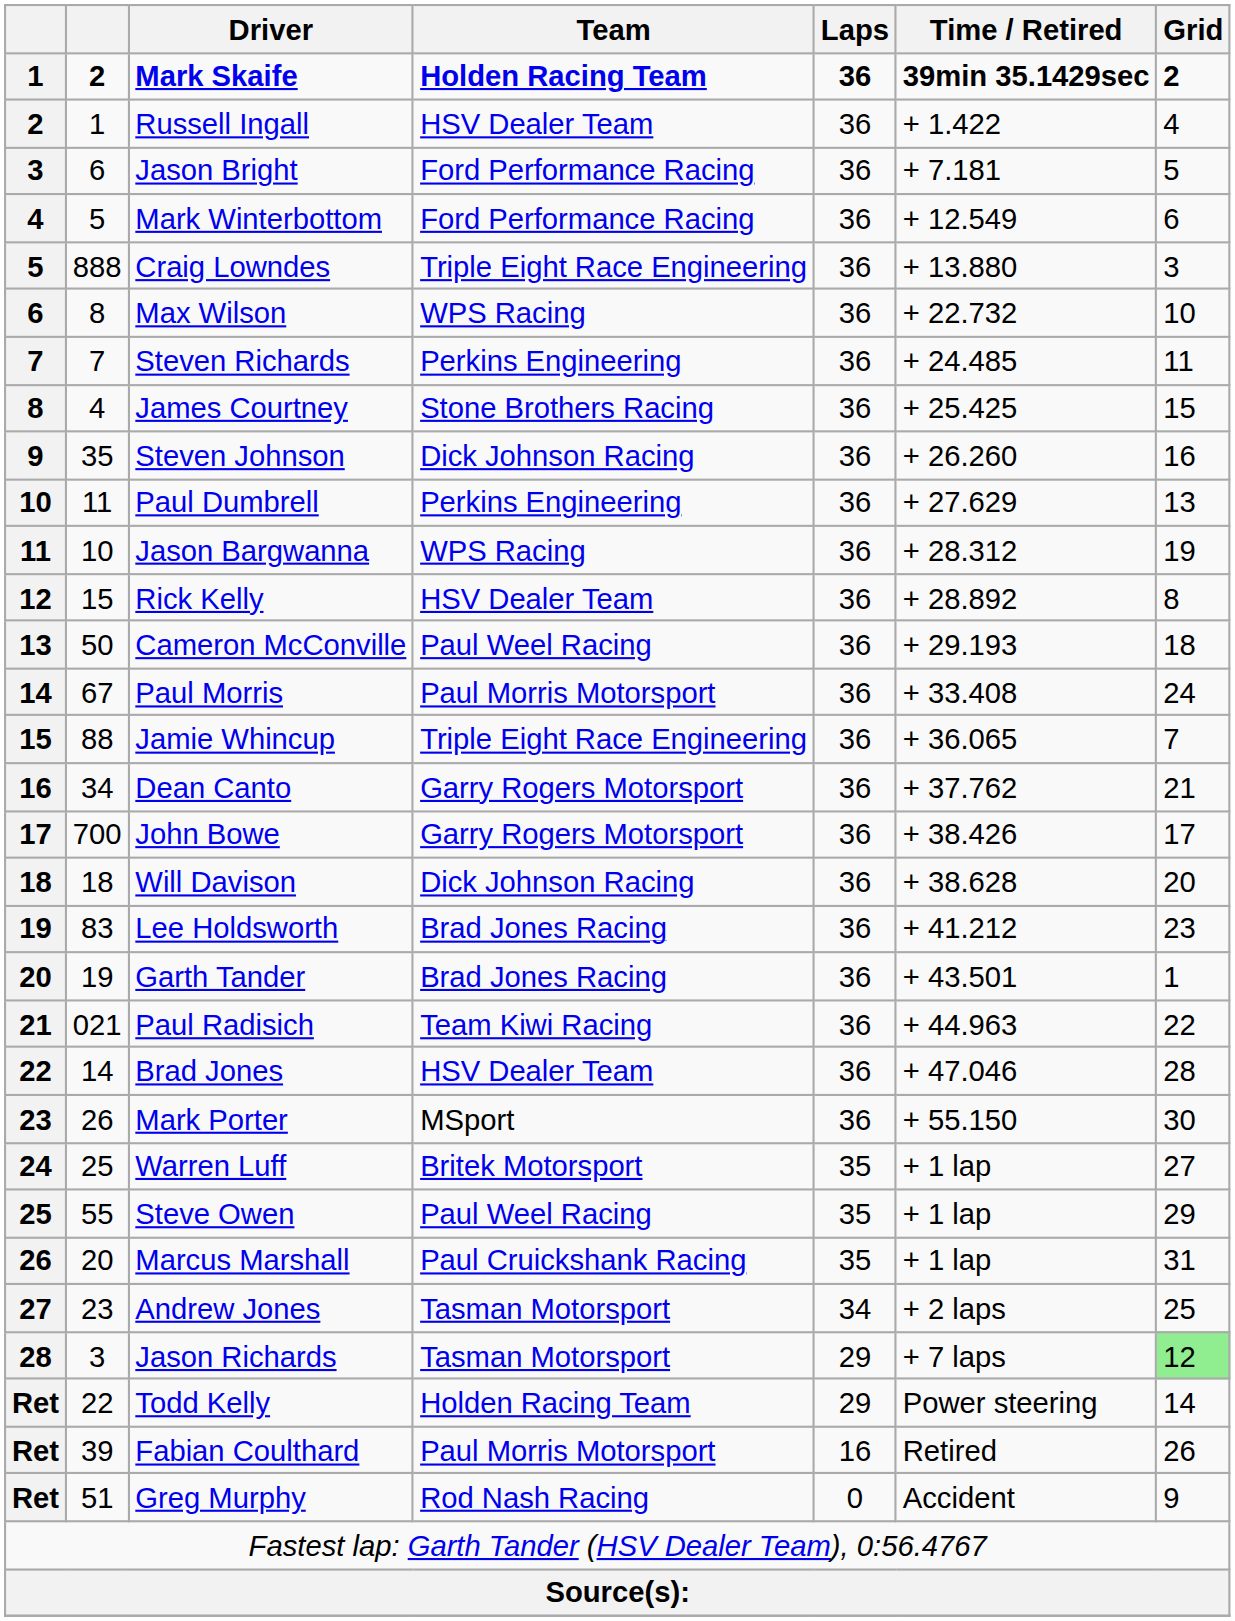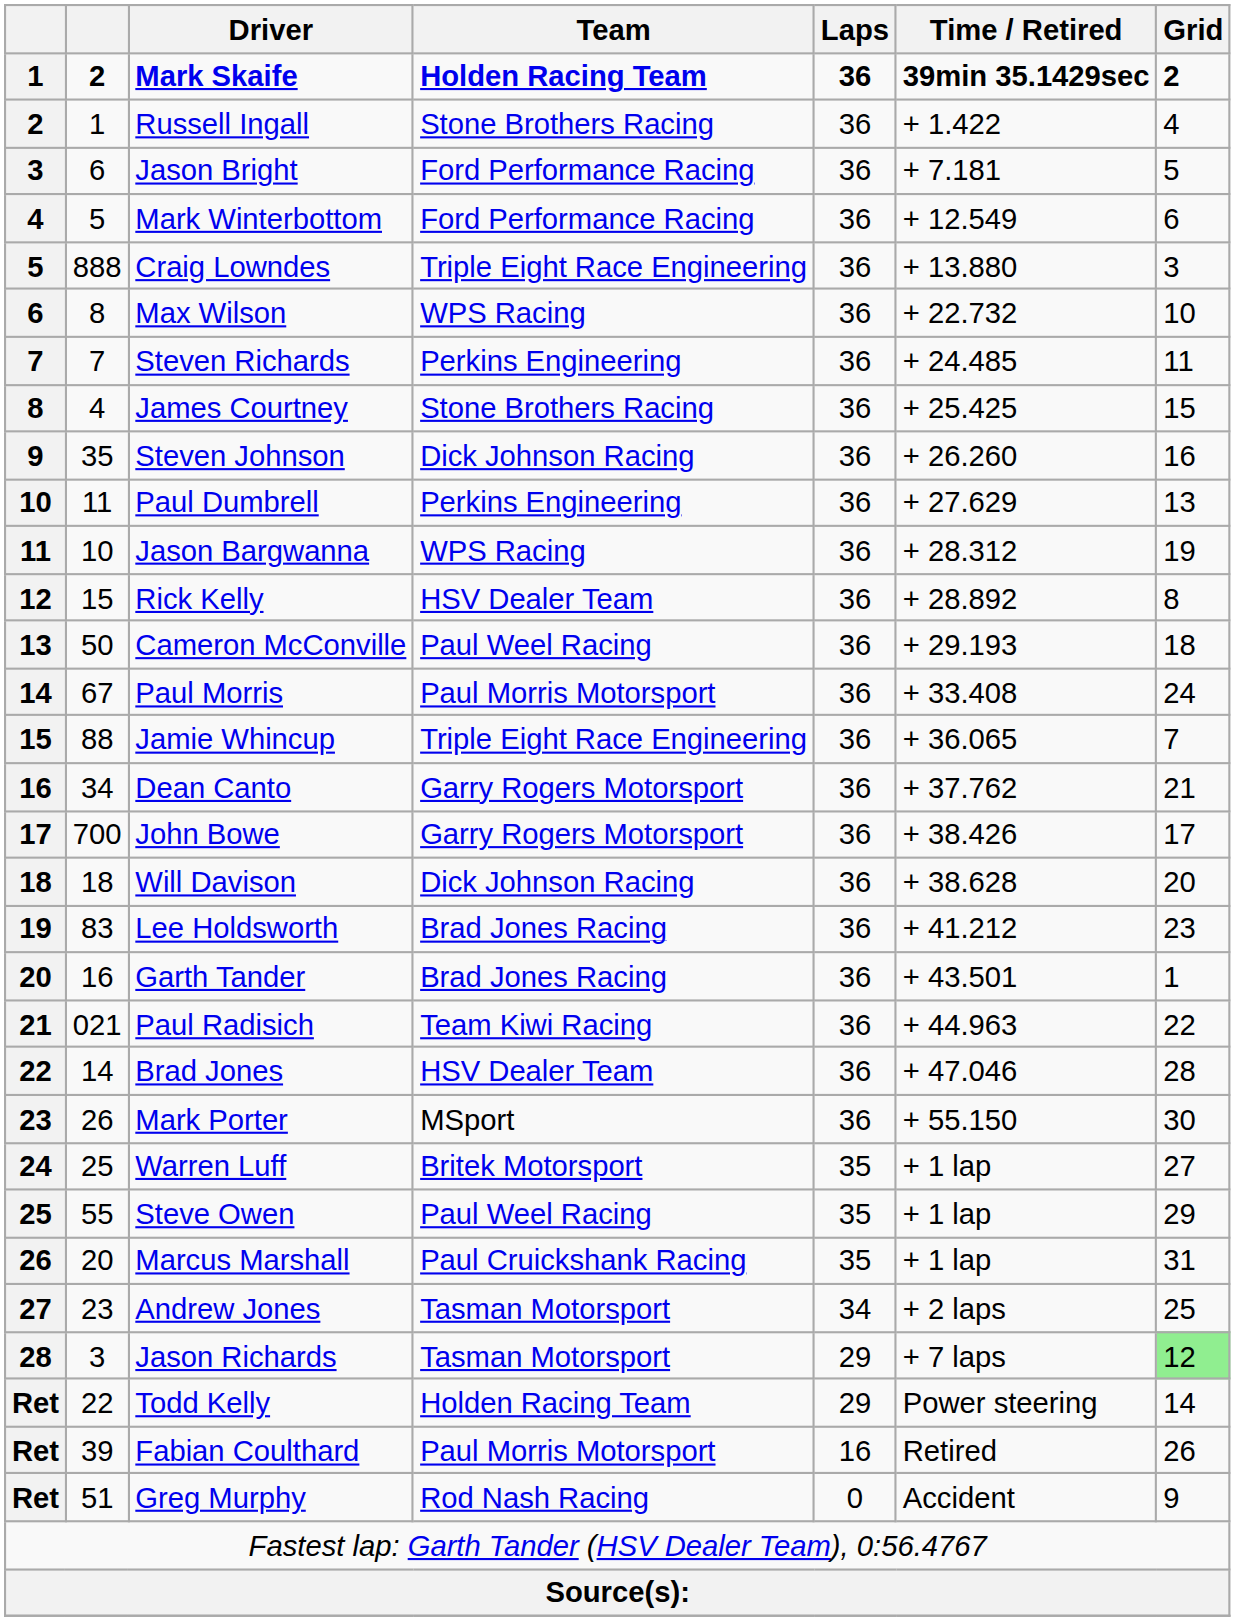Russell Ingall | Team: HSV Dealer Team -> Stone Brothers Racing
Garth Tander | column 2: 19 -> 16
